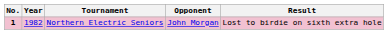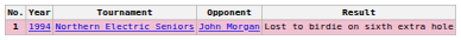Northern Electric Seniors | Year: 1982 -> 1994
